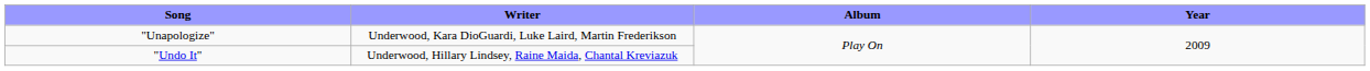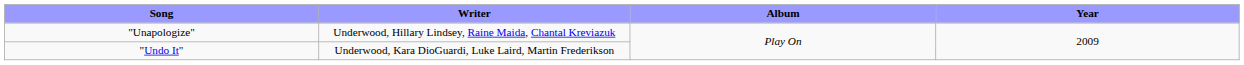"Unapologize" | Writer: Underwood, Kara DioGuardi, Luke Laird, Martin Frederikson -> Underwood, Hillary Lindsey, Raine Maida, Chantal Kreviazuk
"Undo It" | Writer: Underwood, Hillary Lindsey, Raine Maida, Chantal Kreviazuk -> Underwood, Kara DioGuardi, Luke Laird, Martin Frederikson
